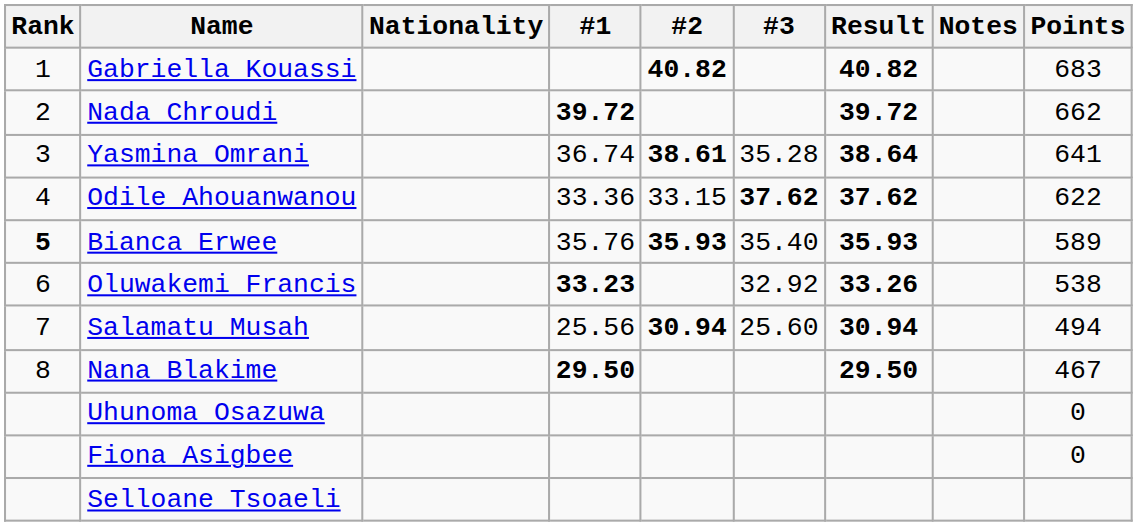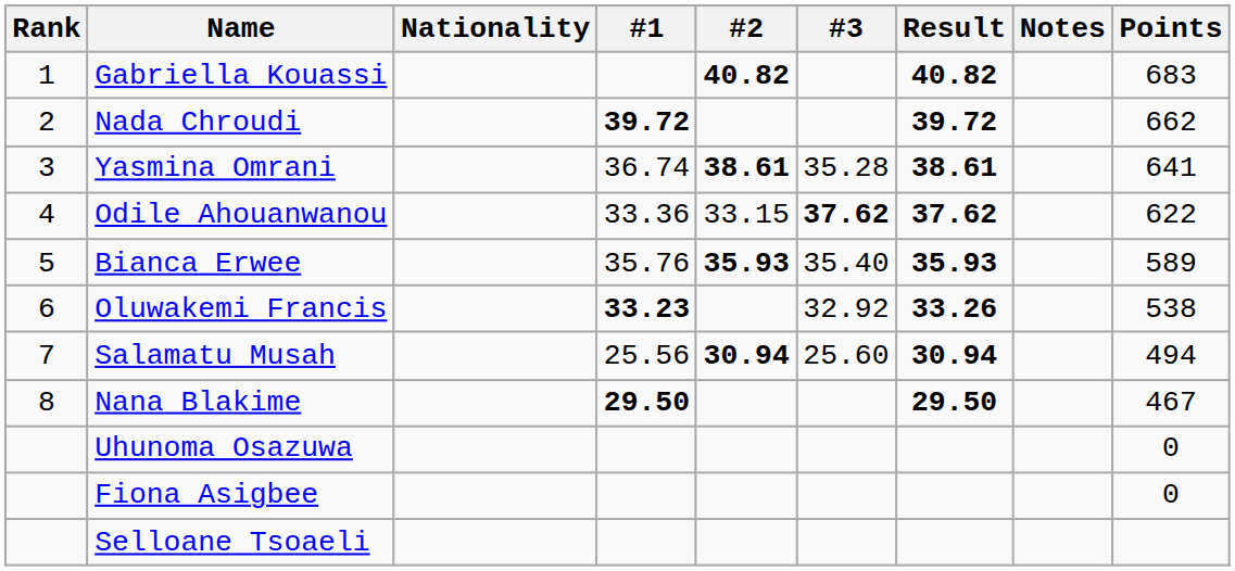Yasmina Omrani | Result: 38.64 -> 38.61
Bianca Erwee | Rank: bold -> normal
